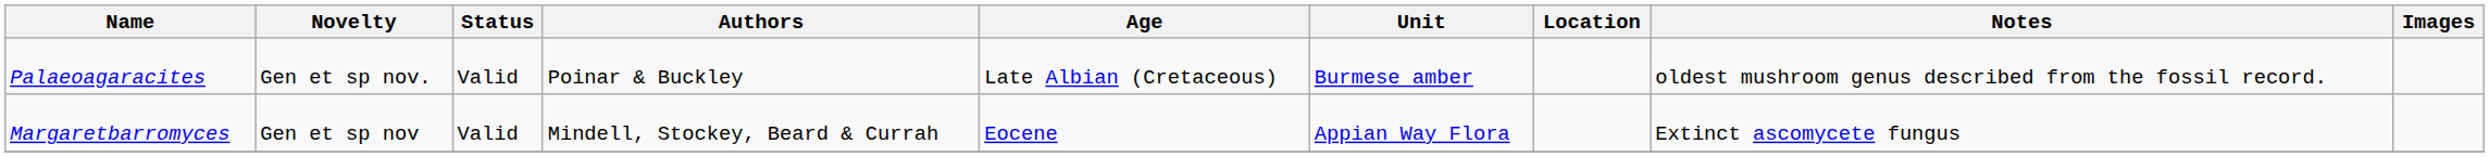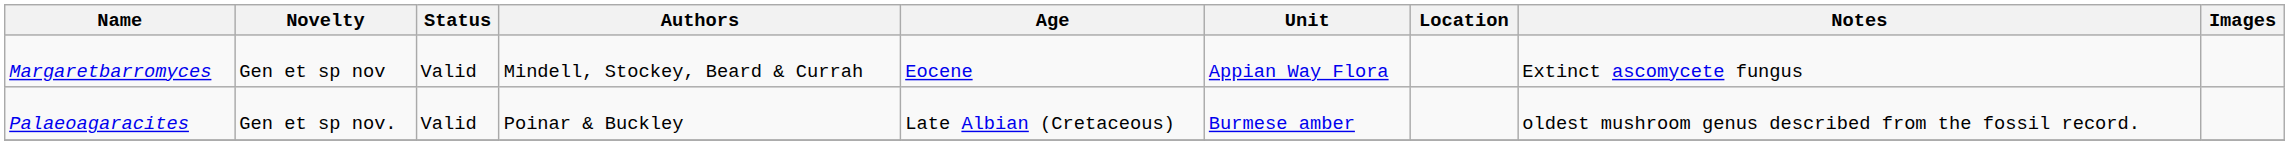rows swapped: Margaretbarromyces <-> Palaeoagaracites
